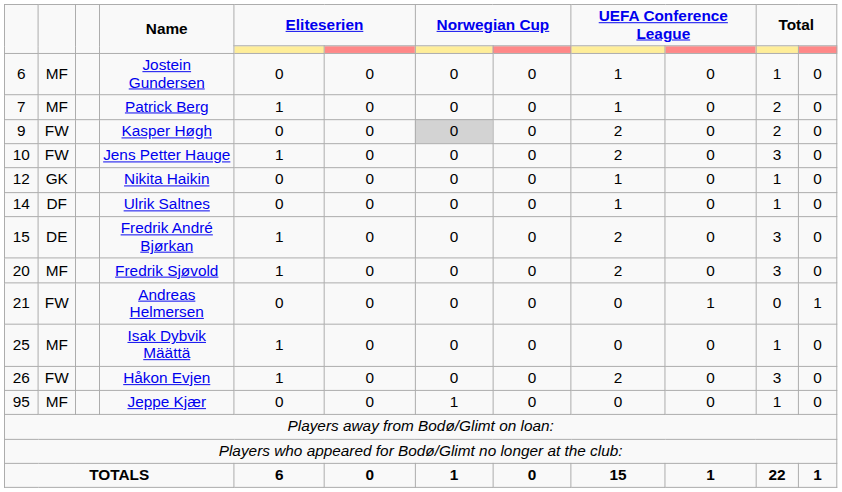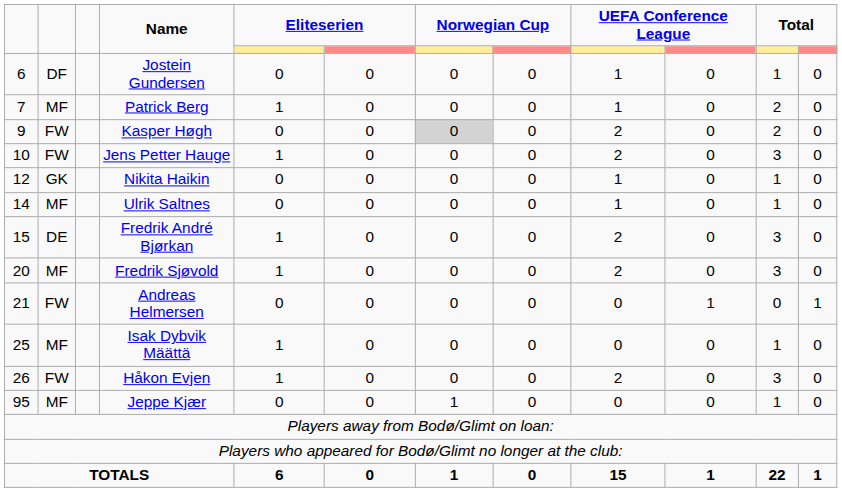Jostein Gundersen | column 2: MF -> DF
Ulrik Saltnes | column 2: DF -> MF
